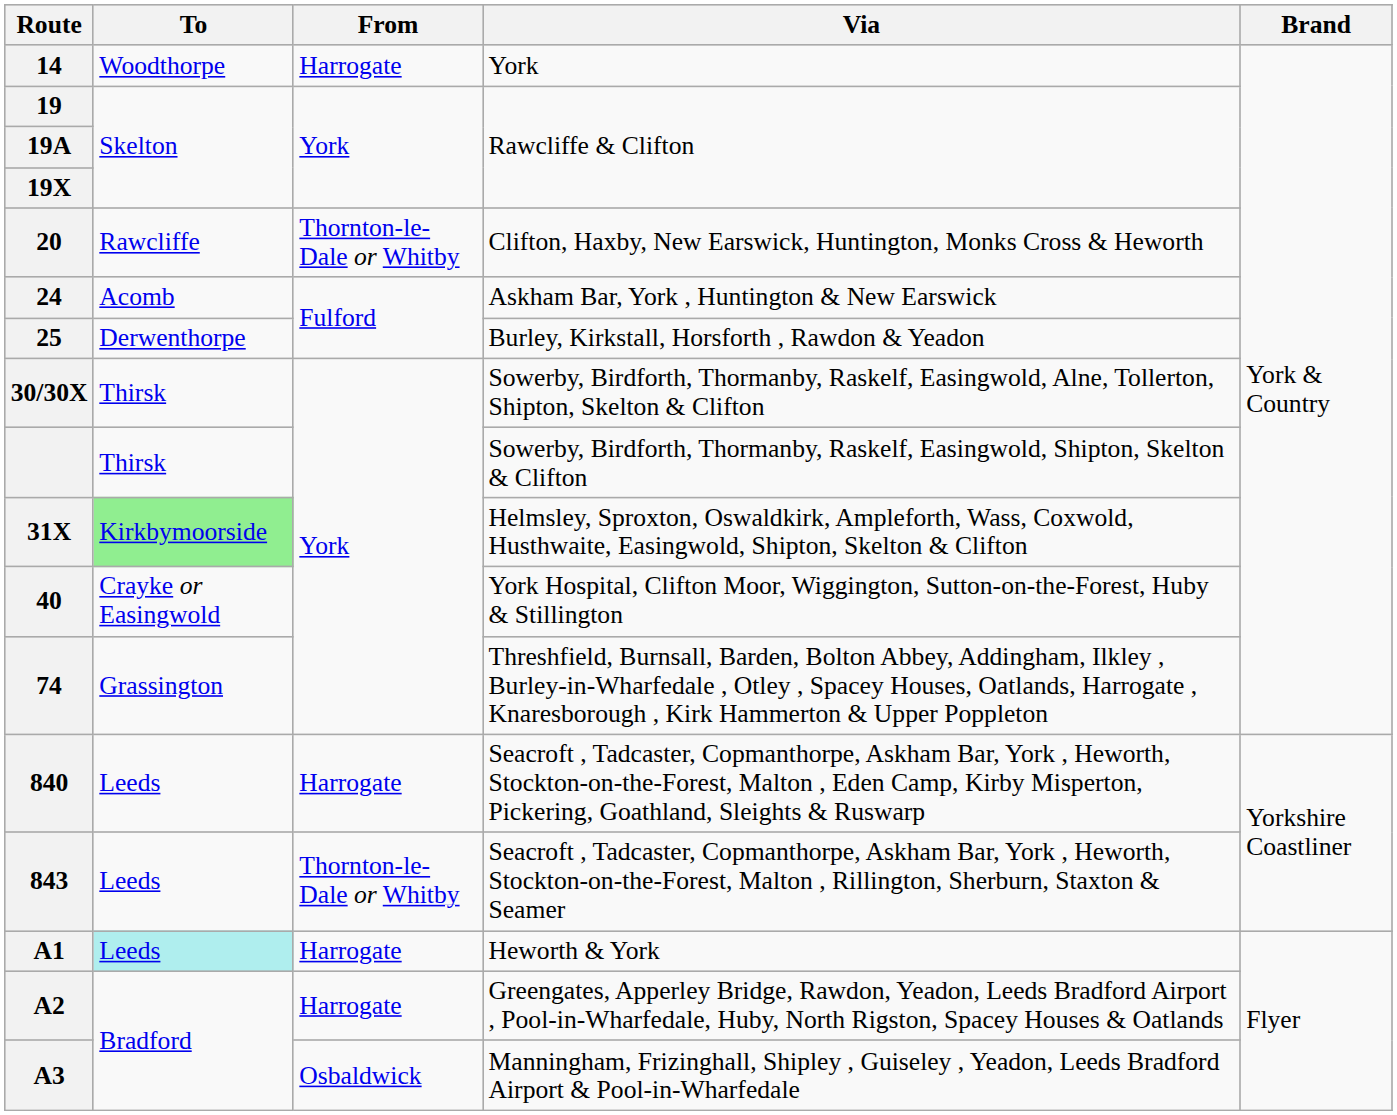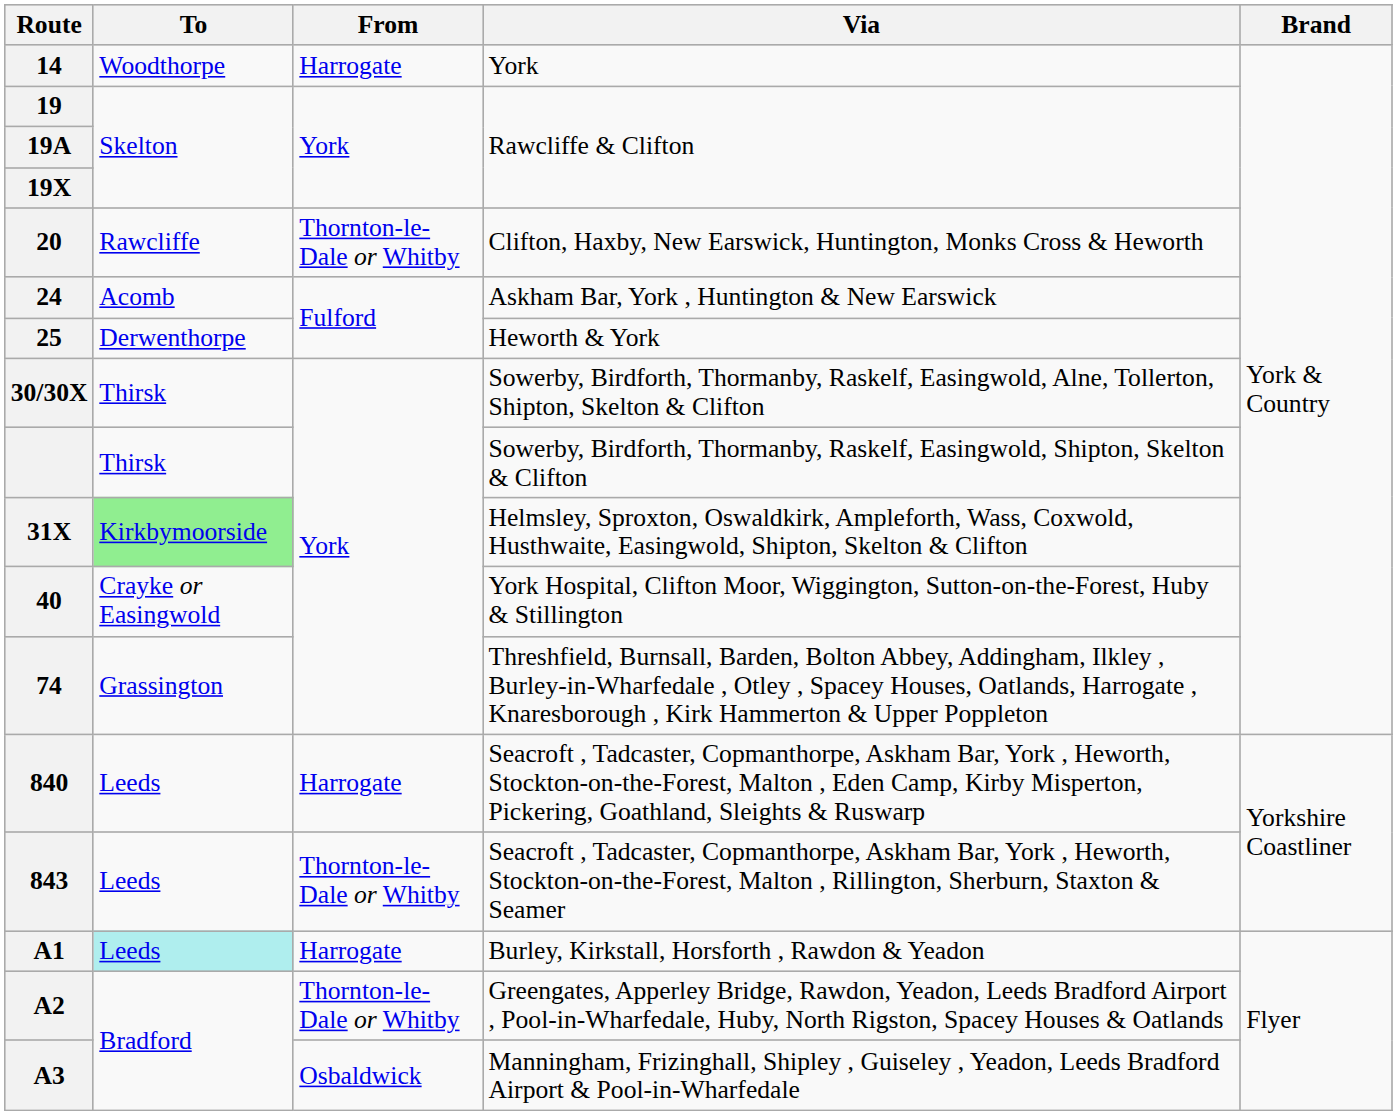25 | Via: Burley, Kirkstall, Horsforth , Rawdon & Yeadon -> Heworth & York
A1 | Via: Heworth & York -> Burley, Kirkstall, Horsforth , Rawdon & Yeadon
A2 | From: Harrogate -> Thornton-le-Dale or Whitby
